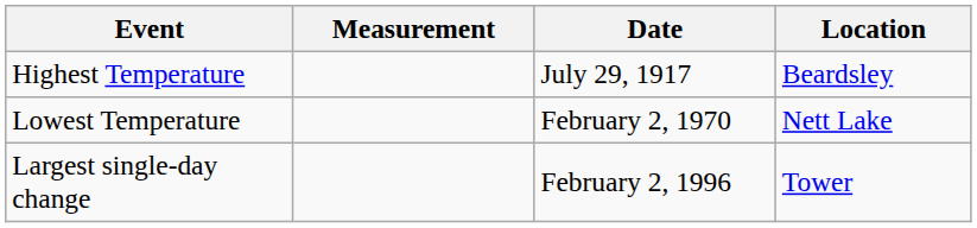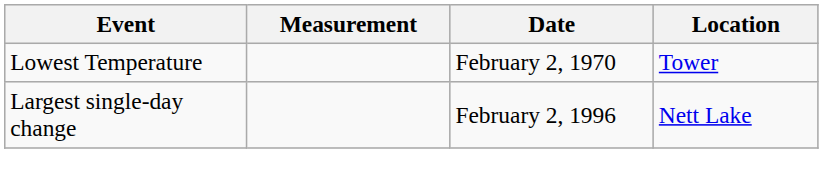- row: Highest Temperature | July 29, 1917 | Beardsley
Lowest Temperature | Location: Nett Lake -> Tower
Largest single-day change | Location: Tower -> Nett Lake
